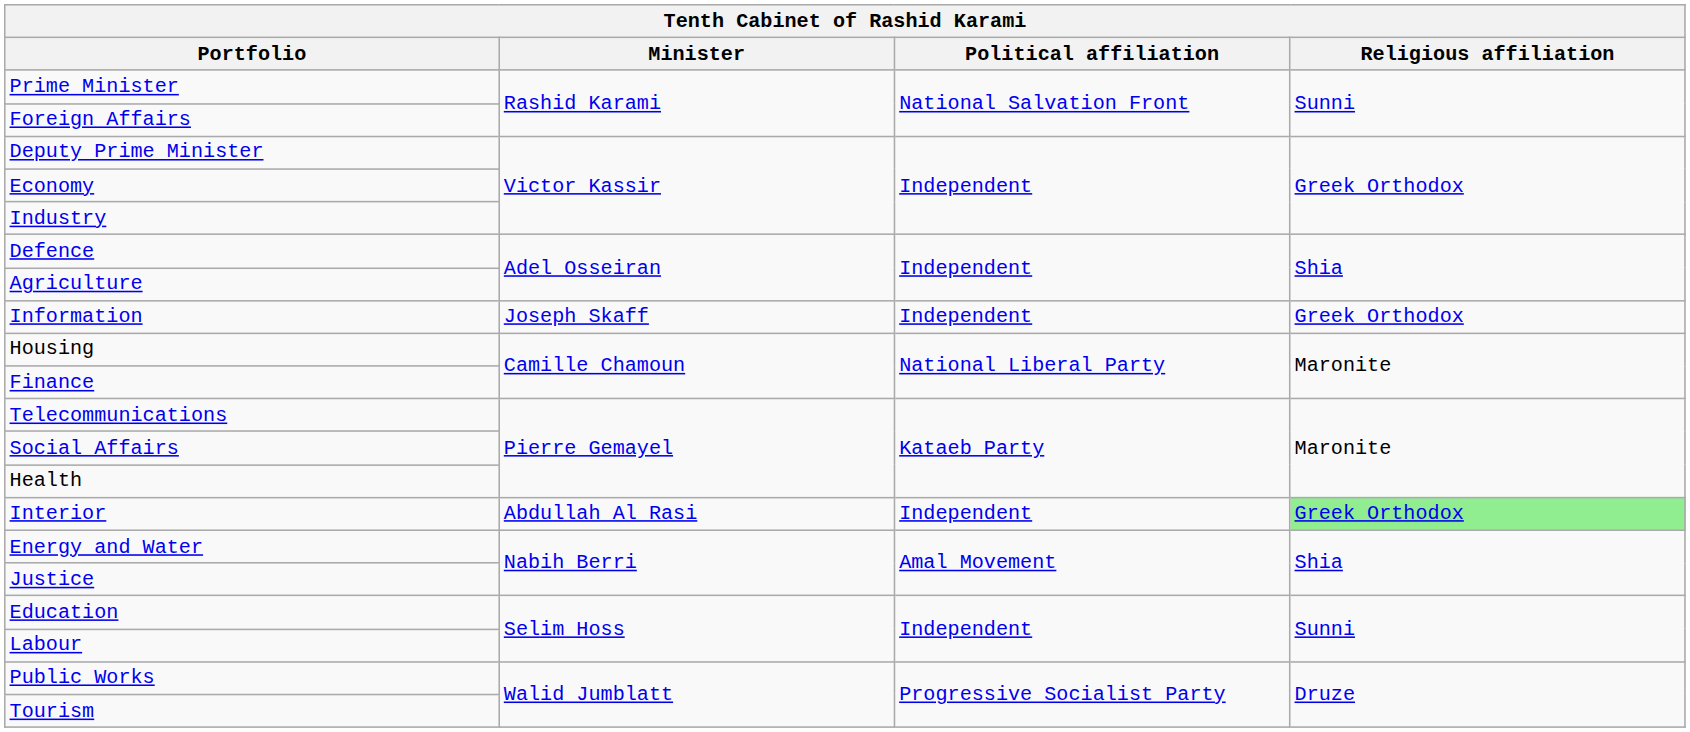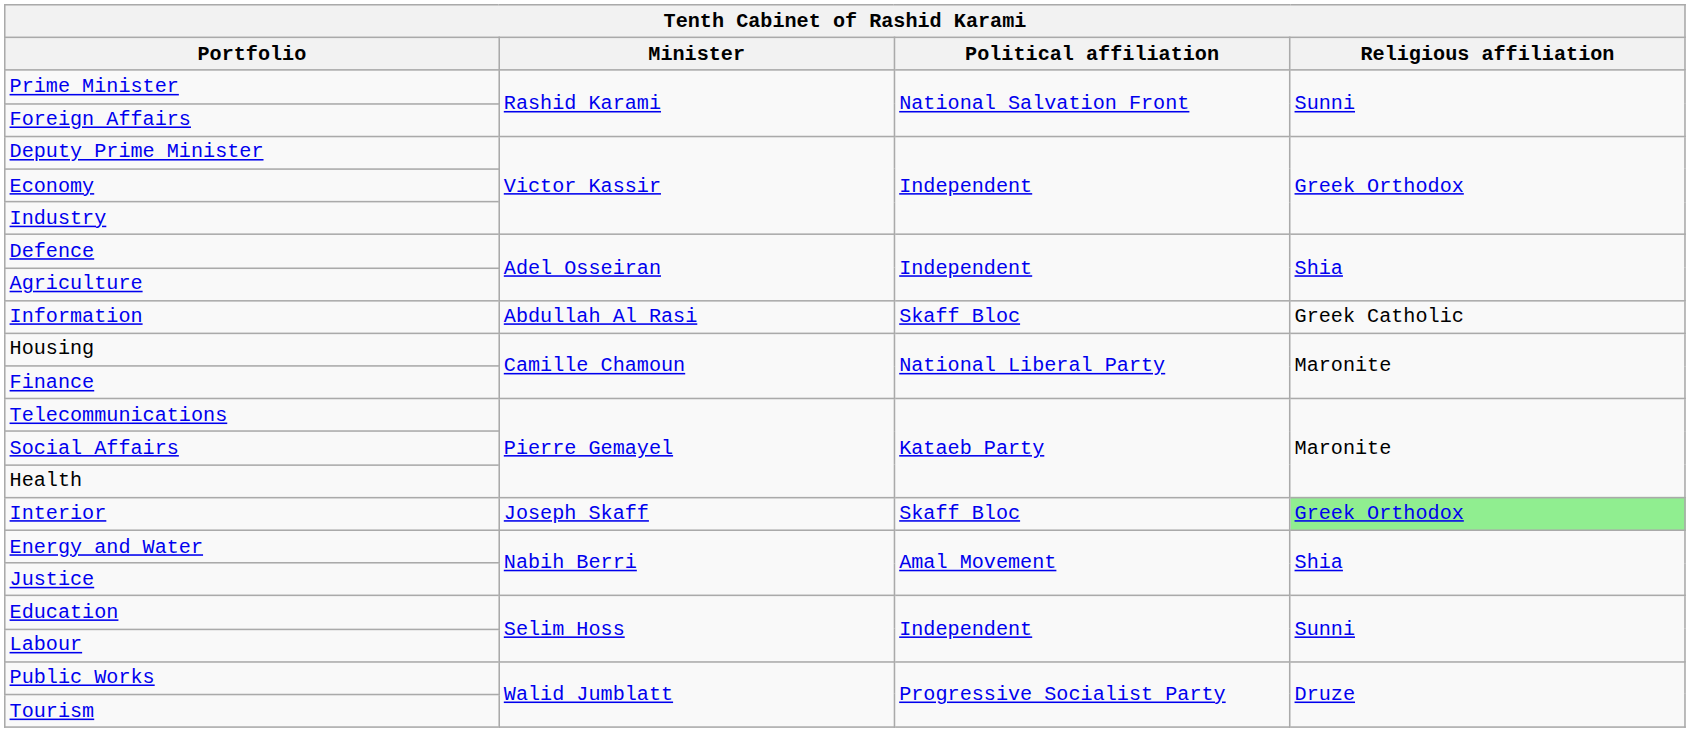Information | Minister: Joseph Skaff -> Abdullah Al Rasi
Information | Political affiliation: Independent -> Skaff Bloc
Information | Religious affiliation: Greek Orthodox -> Greek Catholic
Interior | Minister: Abdullah Al Rasi -> Joseph Skaff
Interior | Political affiliation: Independent -> Skaff Bloc
